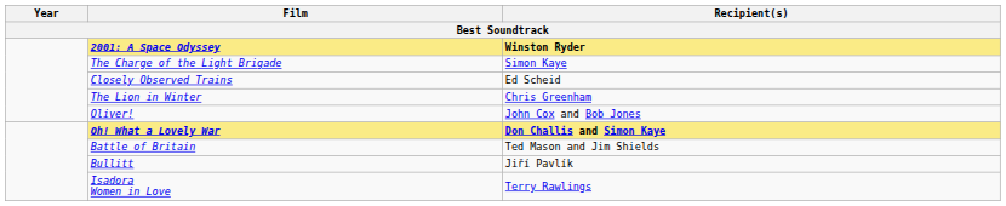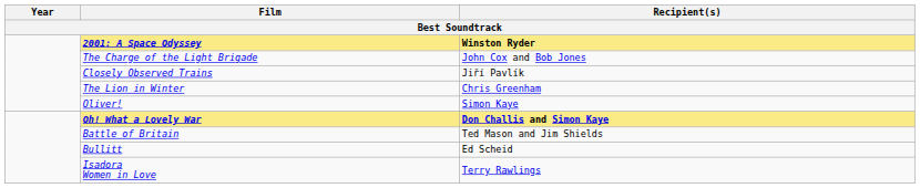The Charge of the Light Brigade | Recipient(s): Simon Kaye -> John Cox and Bob Jones
Closely Observed Trains | Recipient(s): Ed Scheid -> Jiří Pavlík
Oliver! | Recipient(s): John Cox and Bob Jones -> Simon Kaye
Bullitt | Recipient(s): Jiří Pavlík -> Ed Scheid
